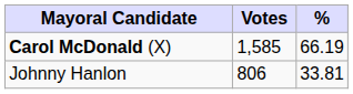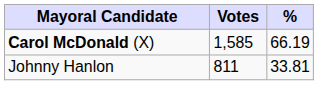Johnny Hanlon | Votes: 806 -> 811
